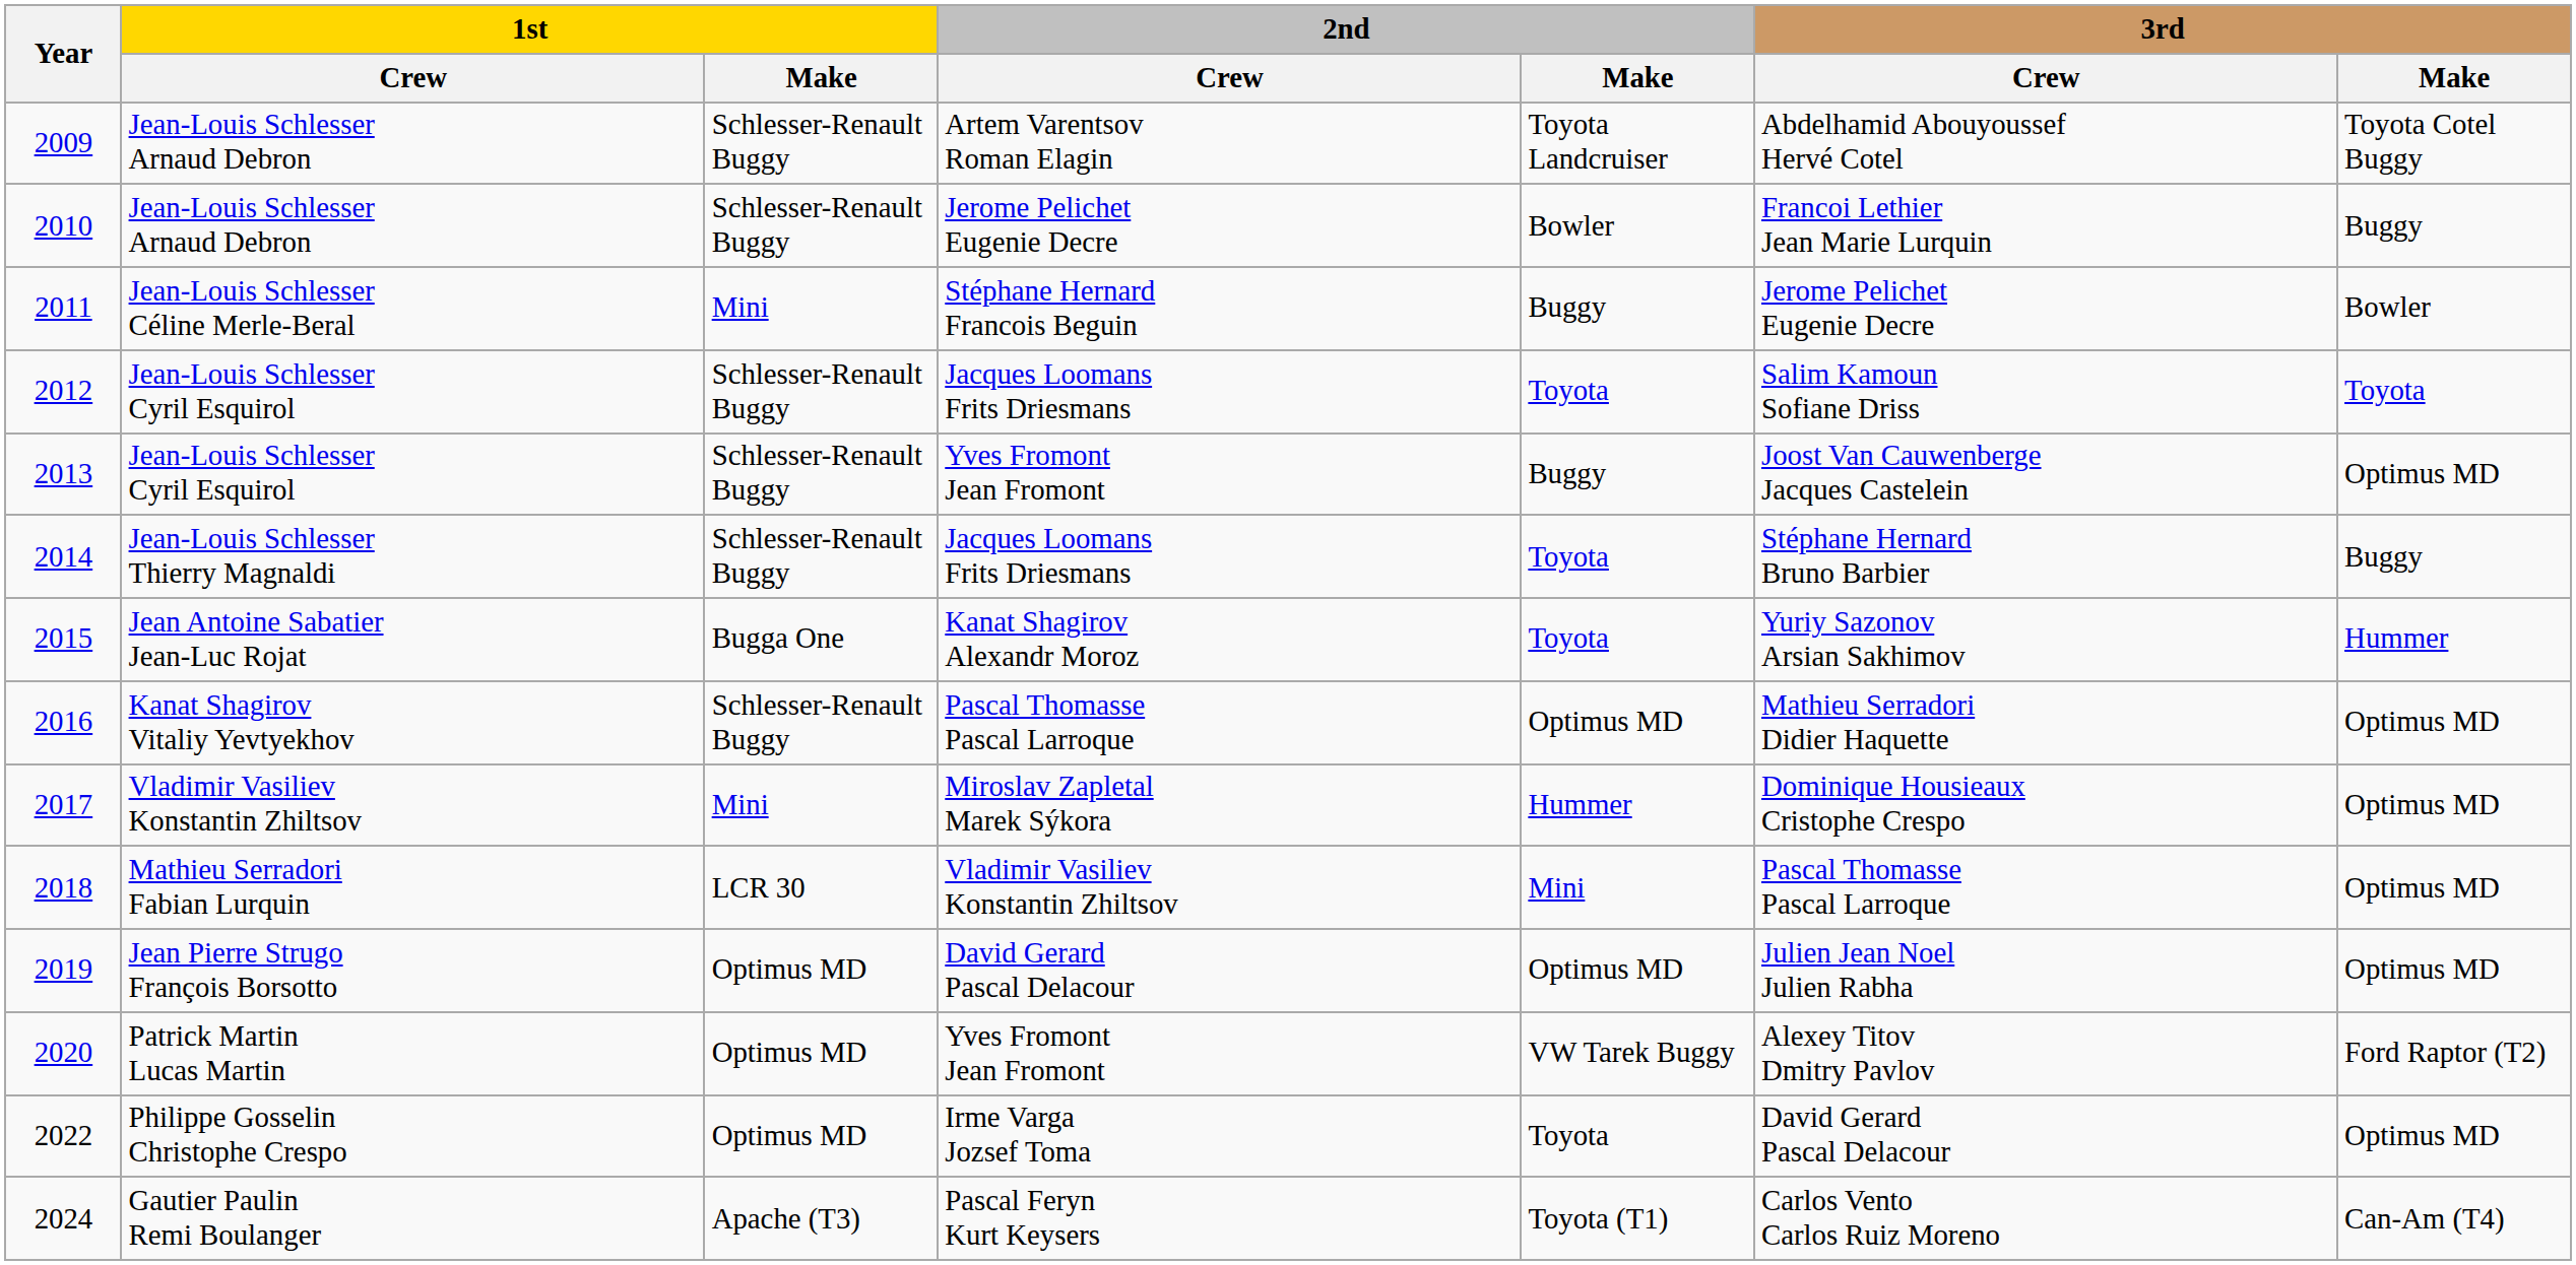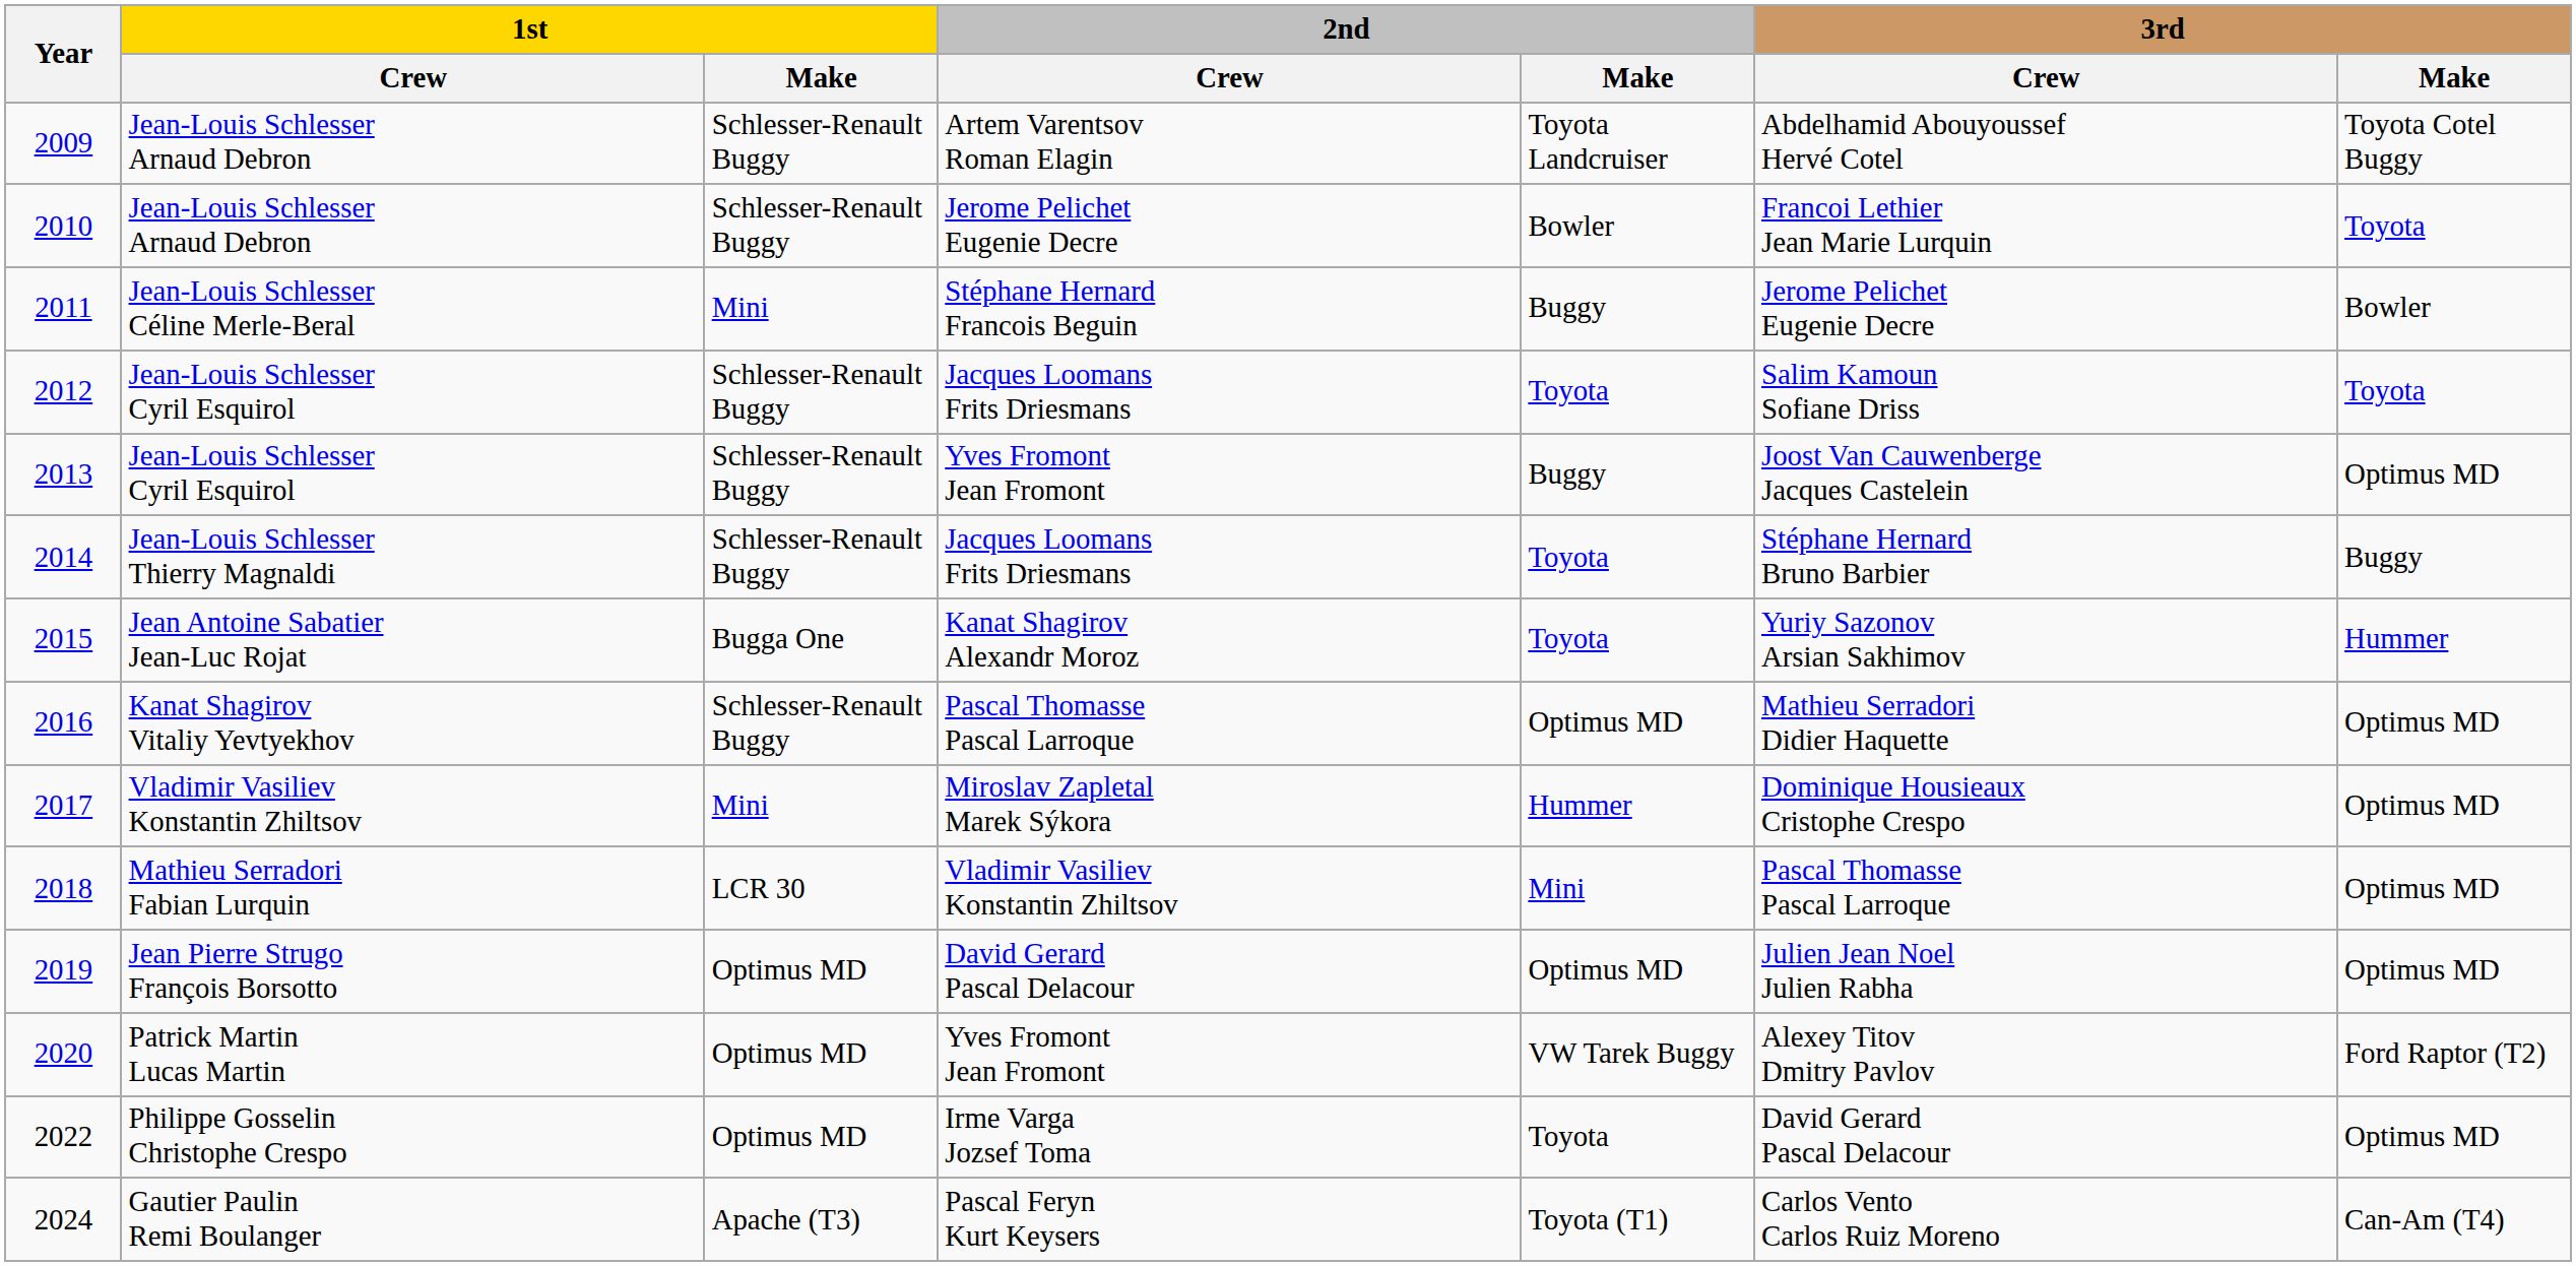2010 | 3rd / Make: Buggy -> Toyota
